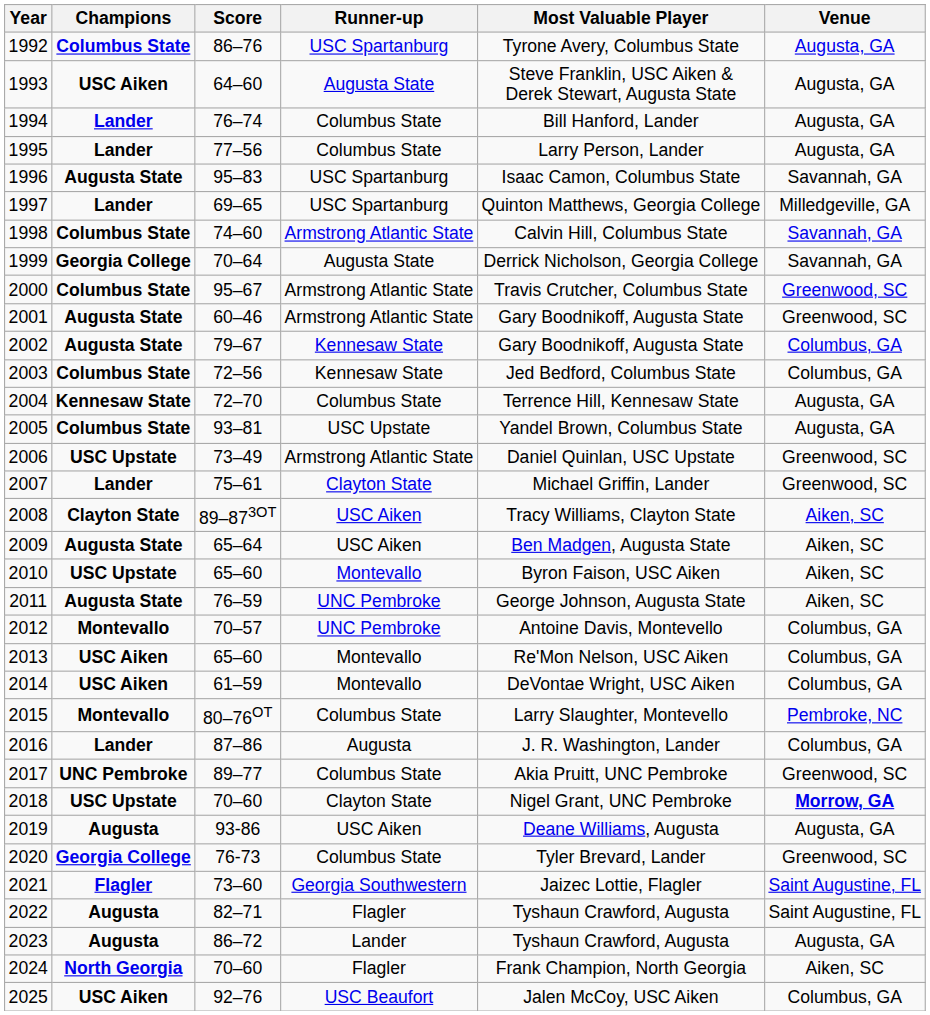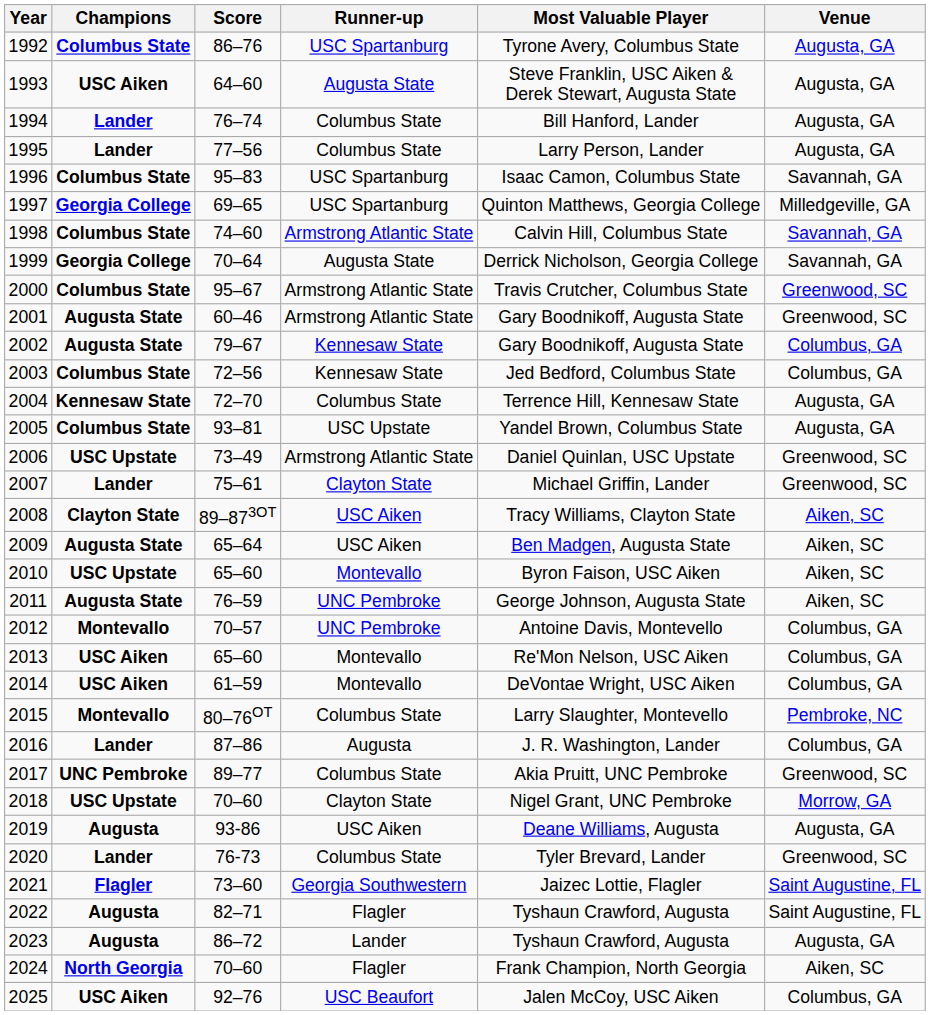1996 | Champions: Augusta State -> Columbus State
1997 | Champions: Lander -> Georgia College
2018 | Venue: bold -> normal
2020 | Champions: Georgia College -> Lander
